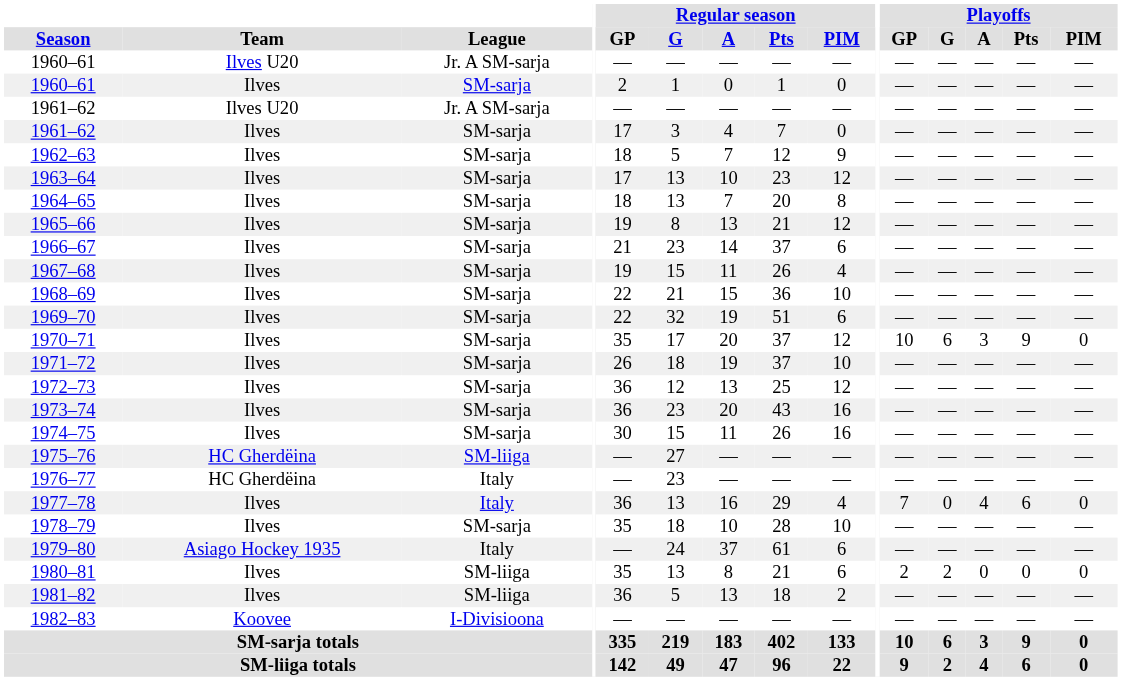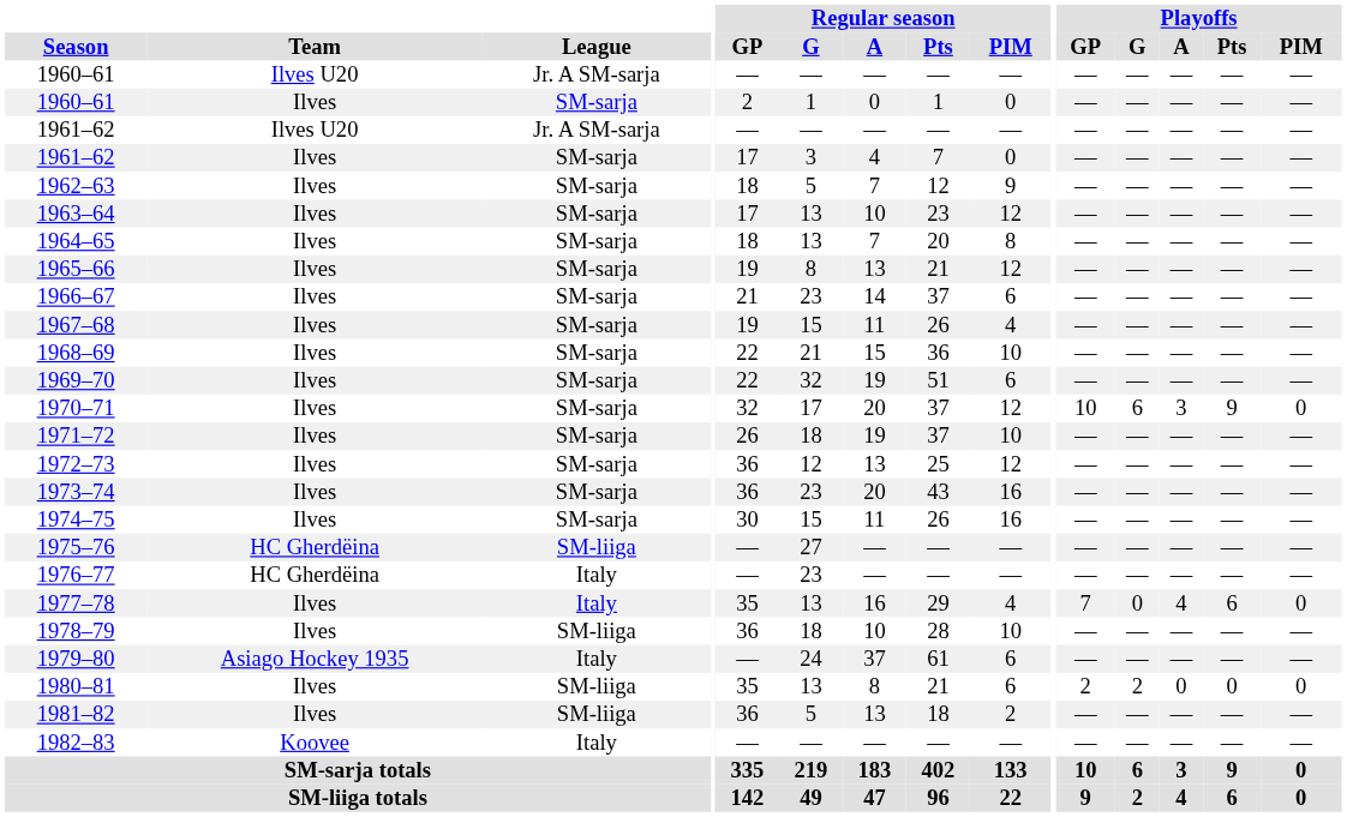1970–71 | Regular season / GP: 35 -> 32
1977–78 | Regular season / GP: 36 -> 35
1978–79 | League: SM-sarja -> SM-liiga
1978–79 | Regular season / GP: 35 -> 36
1982–83 | League: I-Divisioona -> Italy
